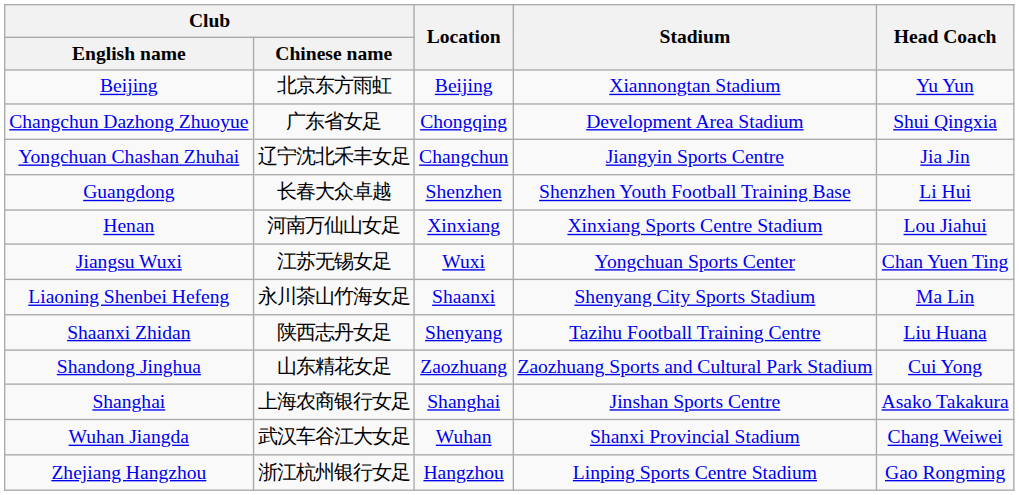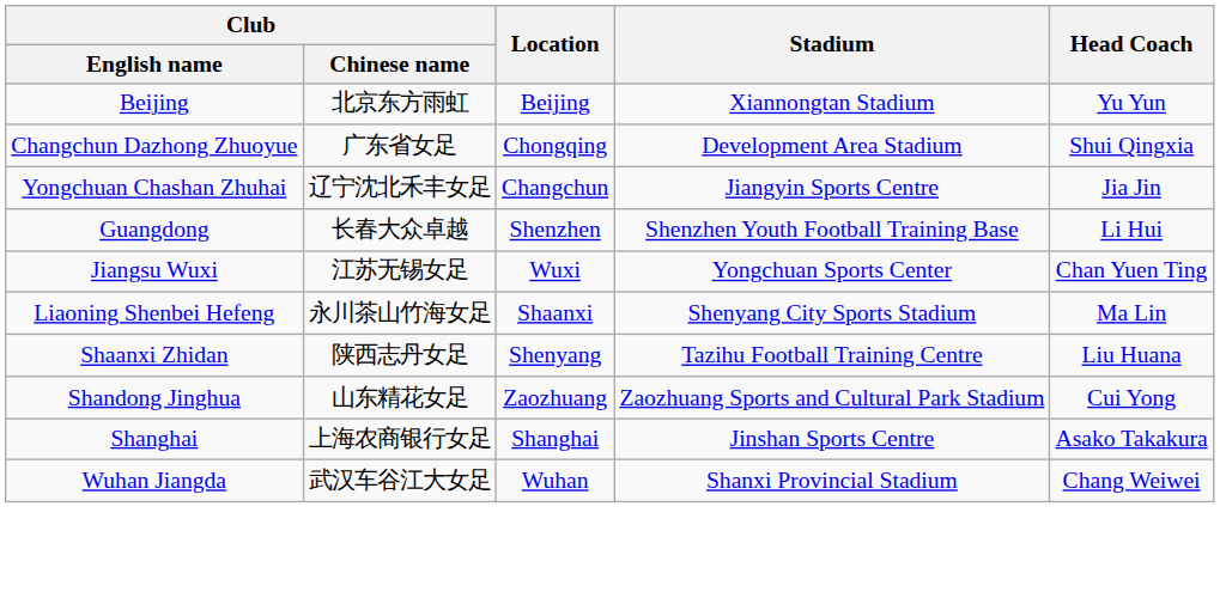- row: Henan | 河南万仙山女足 | Xinxiang | Xinxiang Sports Centre Stadium | Lou Jiahui
- row: Zhejiang Hangzhou | 浙江杭州银行女足 | Hangzhou | Linping Sports Centre Stadium | Gao Rongming
